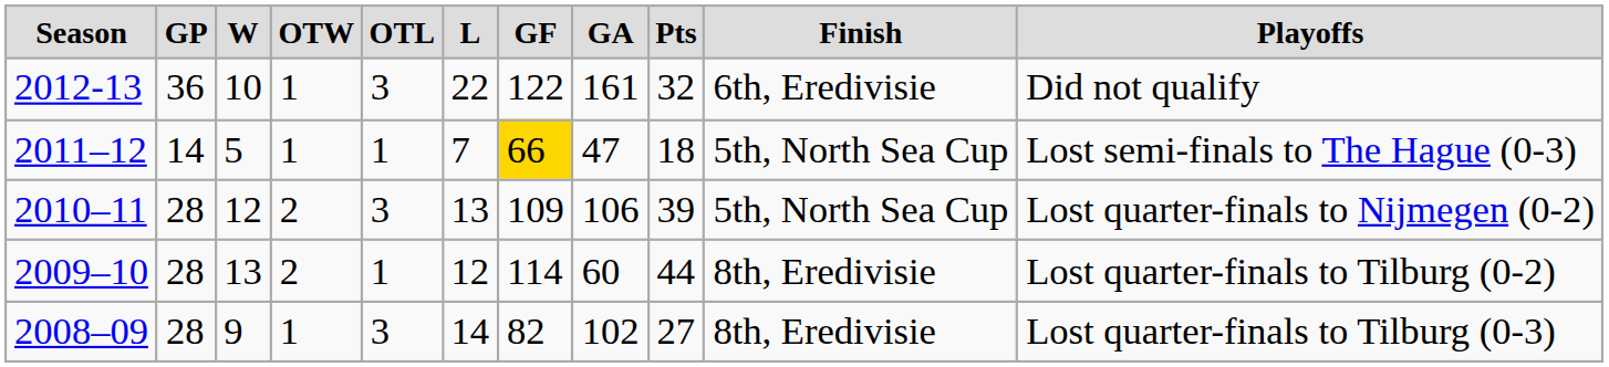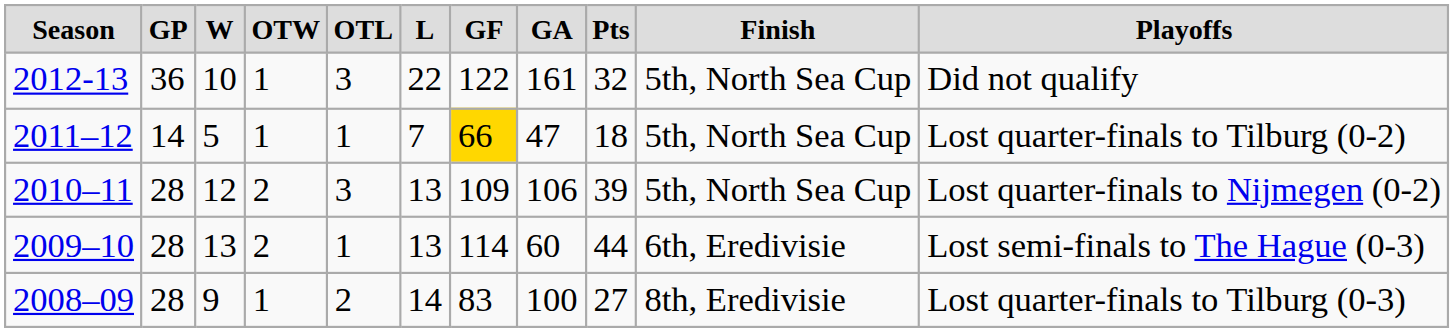2012-13 | column 10: 6th, Eredivisie -> 5th, North Sea Cup
2011–12 | column 11: Lost semi-finals to The Hague (0-3) -> Lost quarter-finals to Tilburg (0-2)
2009–10 | column 6: 12 -> 13
2009–10 | column 10: 8th, Eredivisie -> 6th, Eredivisie
2009–10 | column 11: Lost quarter-finals to Tilburg (0-2) -> Lost semi-finals to The Hague (0-3)
2008–09 | column 5: 3 -> 2
2008–09 | column 7: 82 -> 83
2008–09 | column 8: 102 -> 100
